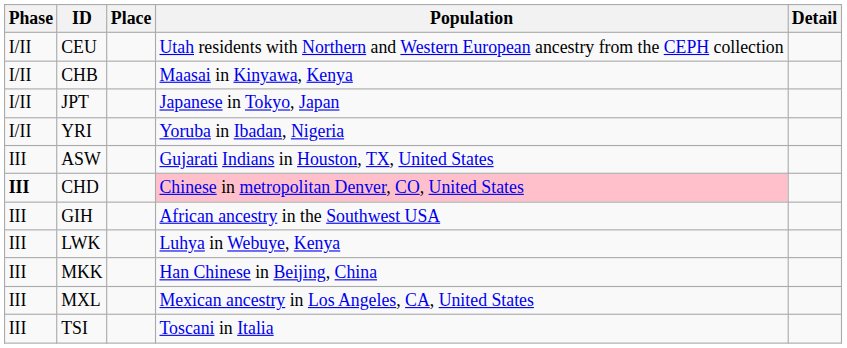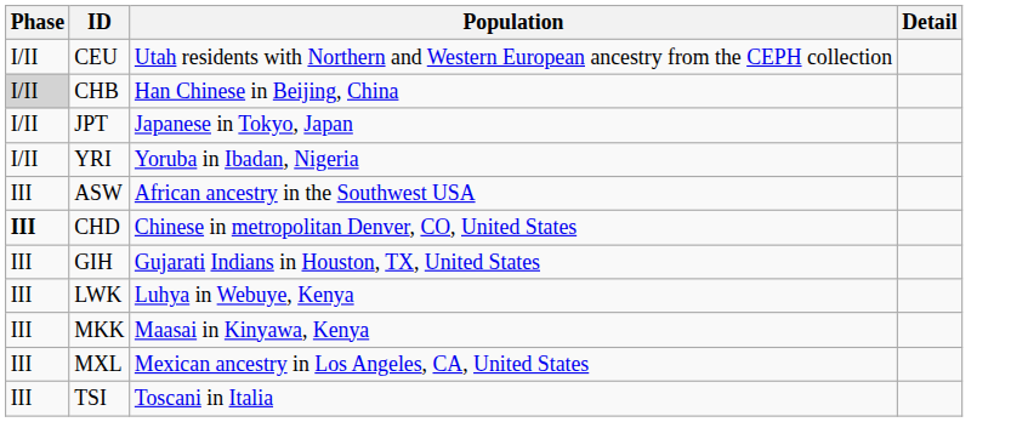- column: Place
CHB | Phase: no background -> lightgrey background
CHB | Population: Maasai in Kinyawa, Kenya -> Han Chinese in Beijing, China
ASW | Population: Gujarati Indians in Houston, TX, United States -> African ancestry in the Southwest USA
CHD | Population: pink background -> no background
GIH | Population: African ancestry in the Southwest USA -> Gujarati Indians in Houston, TX, United States
MKK | Population: Han Chinese in Beijing, China -> Maasai in Kinyawa, Kenya
